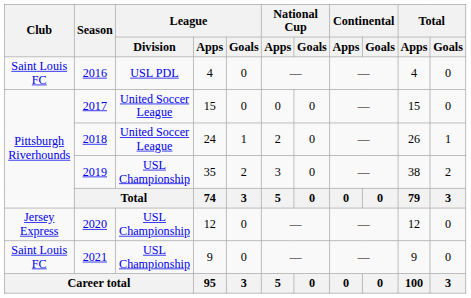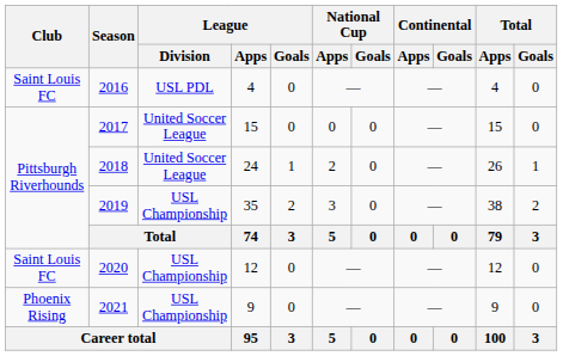2020 | Club: Jersey Express -> Saint Louis FC
2021 | Club: Saint Louis FC -> Phoenix Rising
